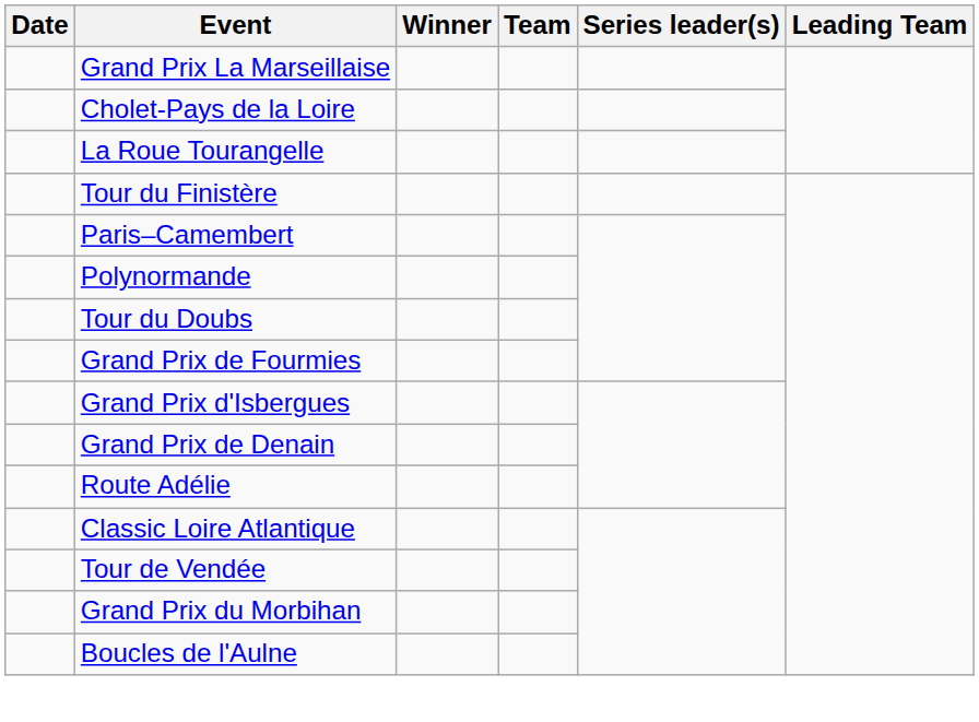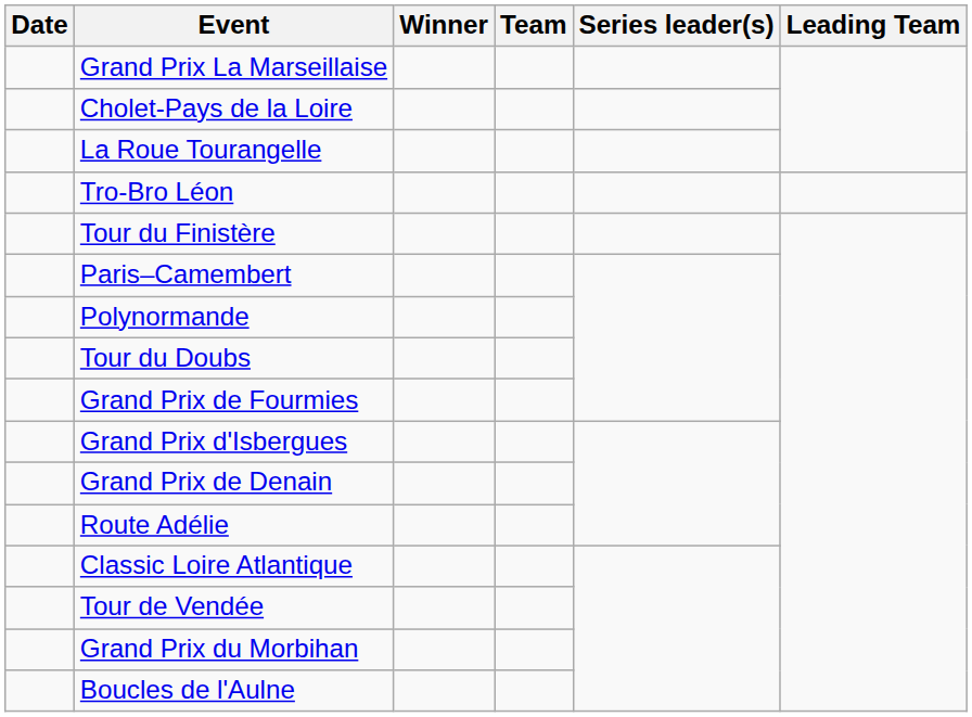+ row: Tro-Bro Léon
